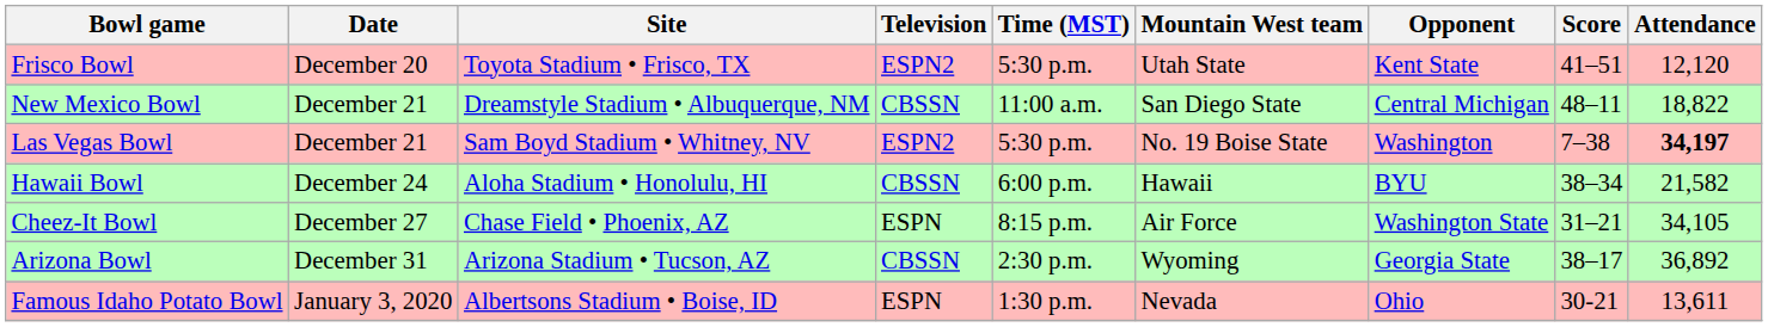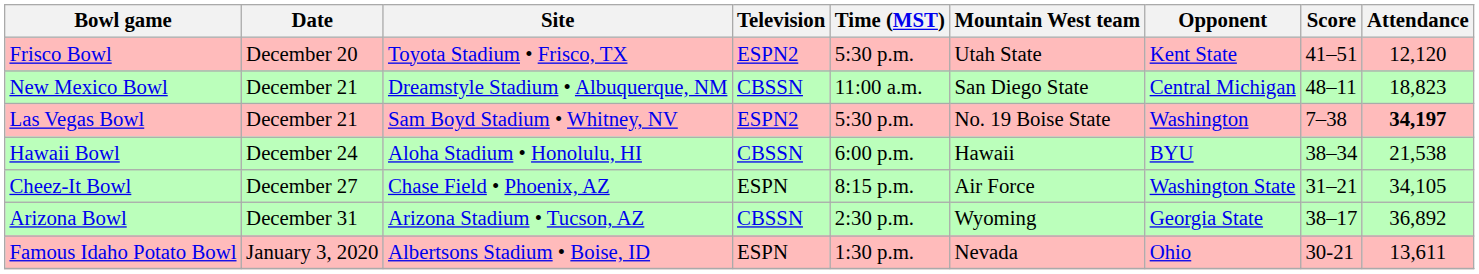New Mexico Bowl | Attendance: 18,822 -> 18,823
Hawaii Bowl | Attendance: 21,582 -> 21,538
